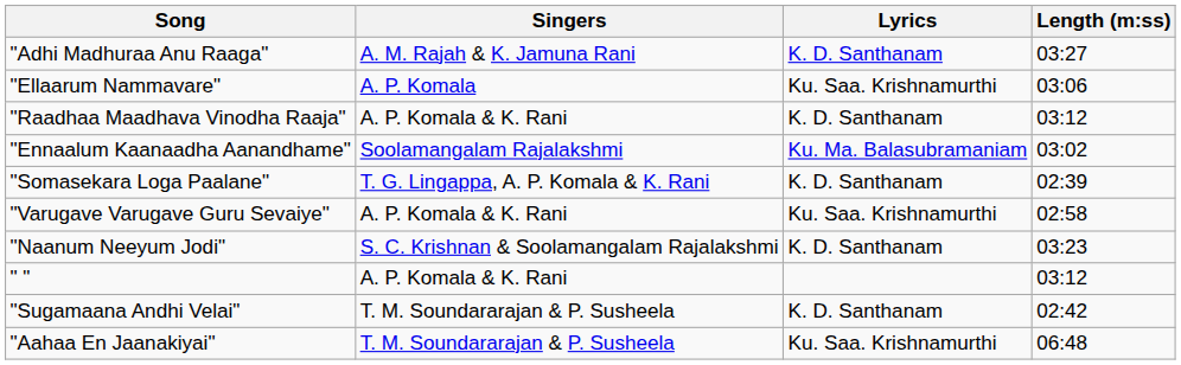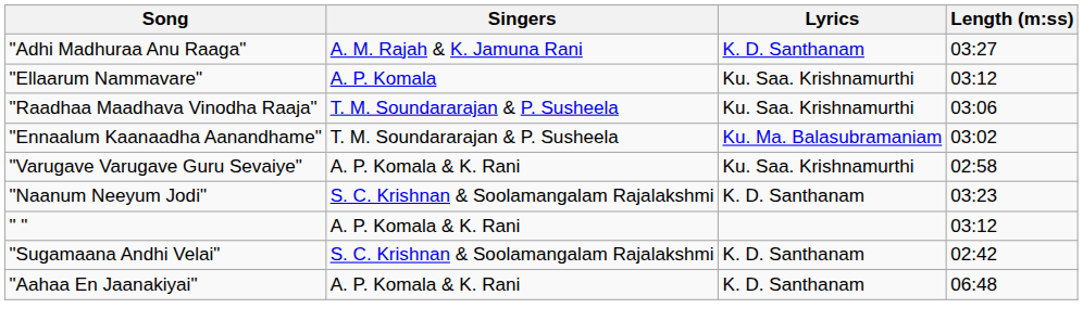"Ellaarum Nammavare" | Length (m:ss): 03:06 -> 03:12
"Raadhaa Maadhava Vinodha Raaja" | Singers: A. P. Komala & K. Rani -> T. M. Soundararajan & P. Susheela
"Raadhaa Maadhava Vinodha Raaja" | Lyrics: K. D. Santhanam -> Ku. Saa. Krishnamurthi
"Raadhaa Maadhava Vinodha Raaja" | Length (m:ss): 03:12 -> 03:06
"Ennaalum Kaanaadha Aanandhame" | Singers: Soolamangalam Rajalakshmi -> T. M. Soundararajan & P. Susheela
- row: "Somasekara Loga Paalane" | T. G. Lingappa, A. P. Komala & K. Rani | K. D. Santhanam | 02:39
"Sugamaana Andhi Velai" | Singers: T. M. Soundararajan & P. Susheela -> S. C. Krishnan & Soolamangalam Rajalakshmi
"Aahaa En Jaanakiyai" | Singers: T. M. Soundararajan & P. Susheela -> A. P. Komala & K. Rani
"Aahaa En Jaanakiyai" | Lyrics: Ku. Saa. Krishnamurthi -> K. D. Santhanam
